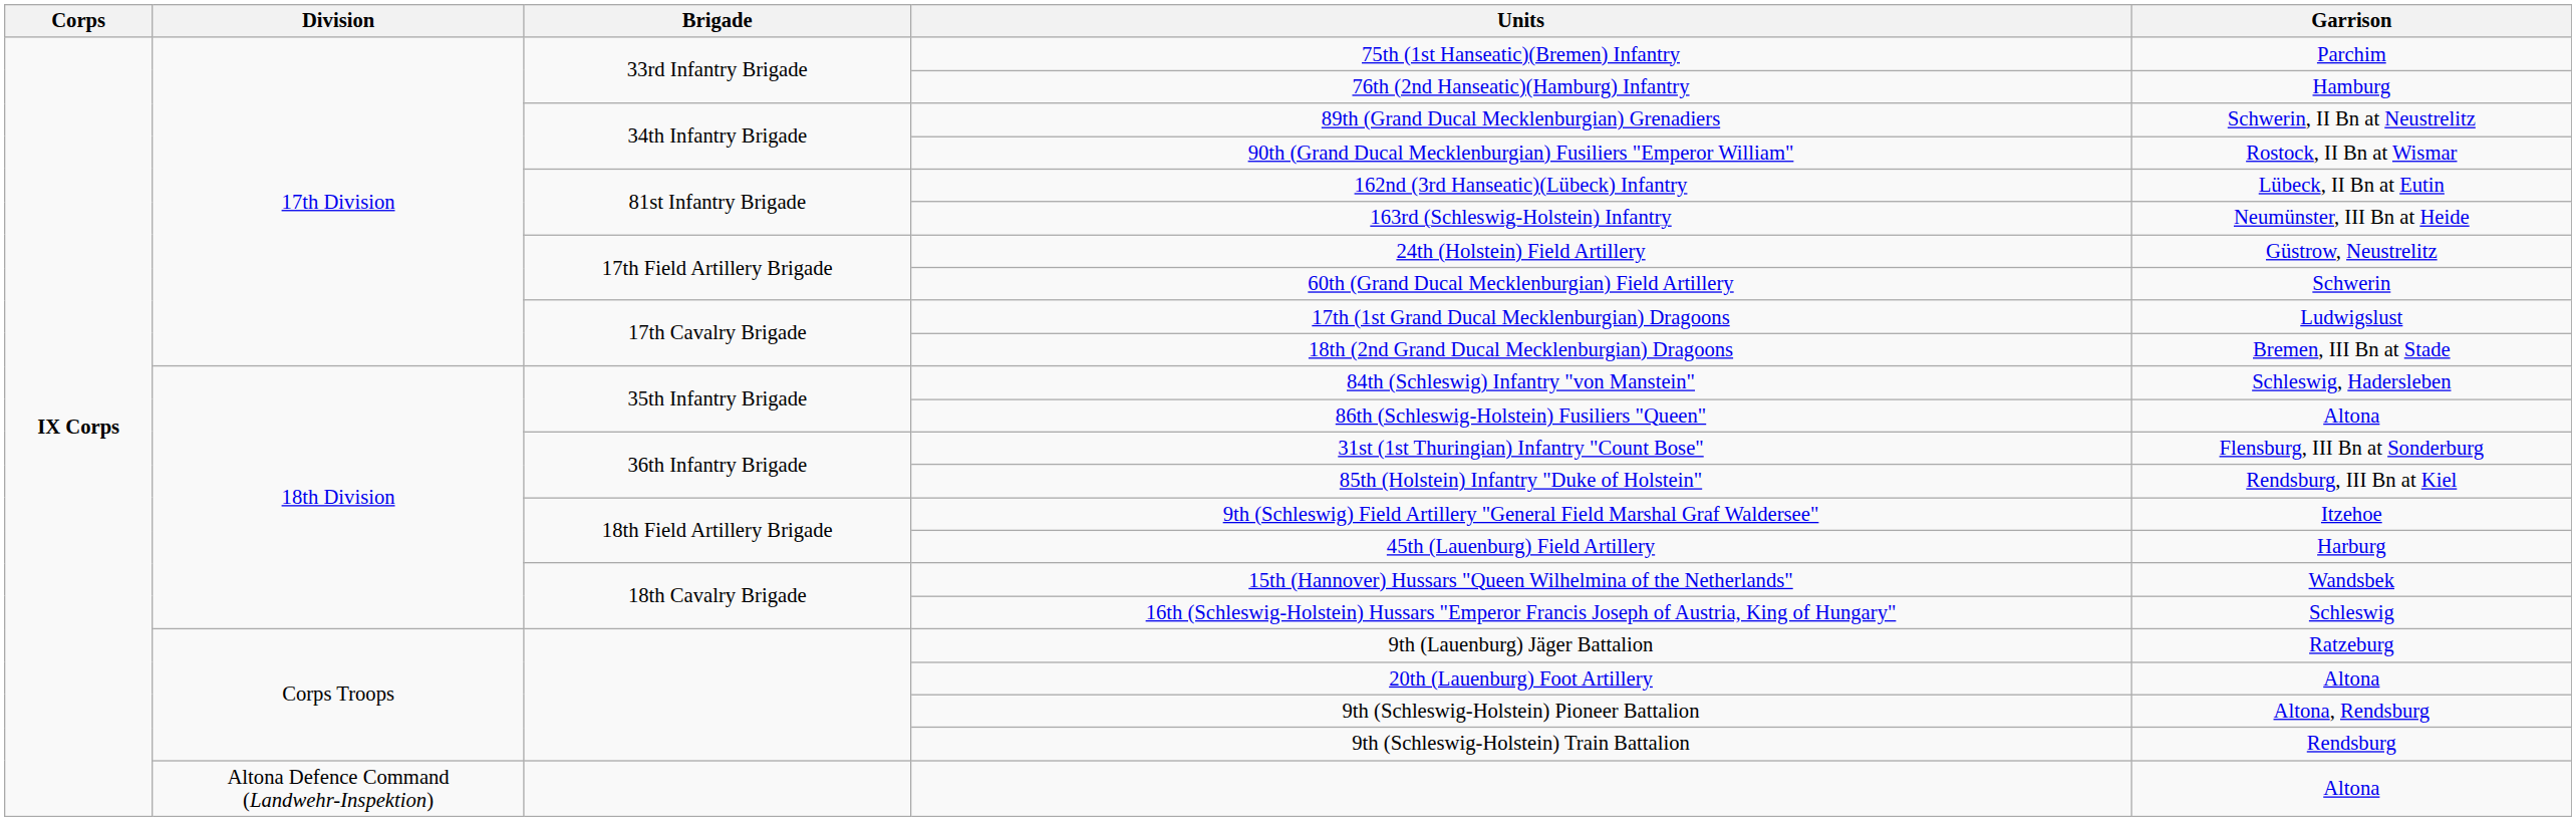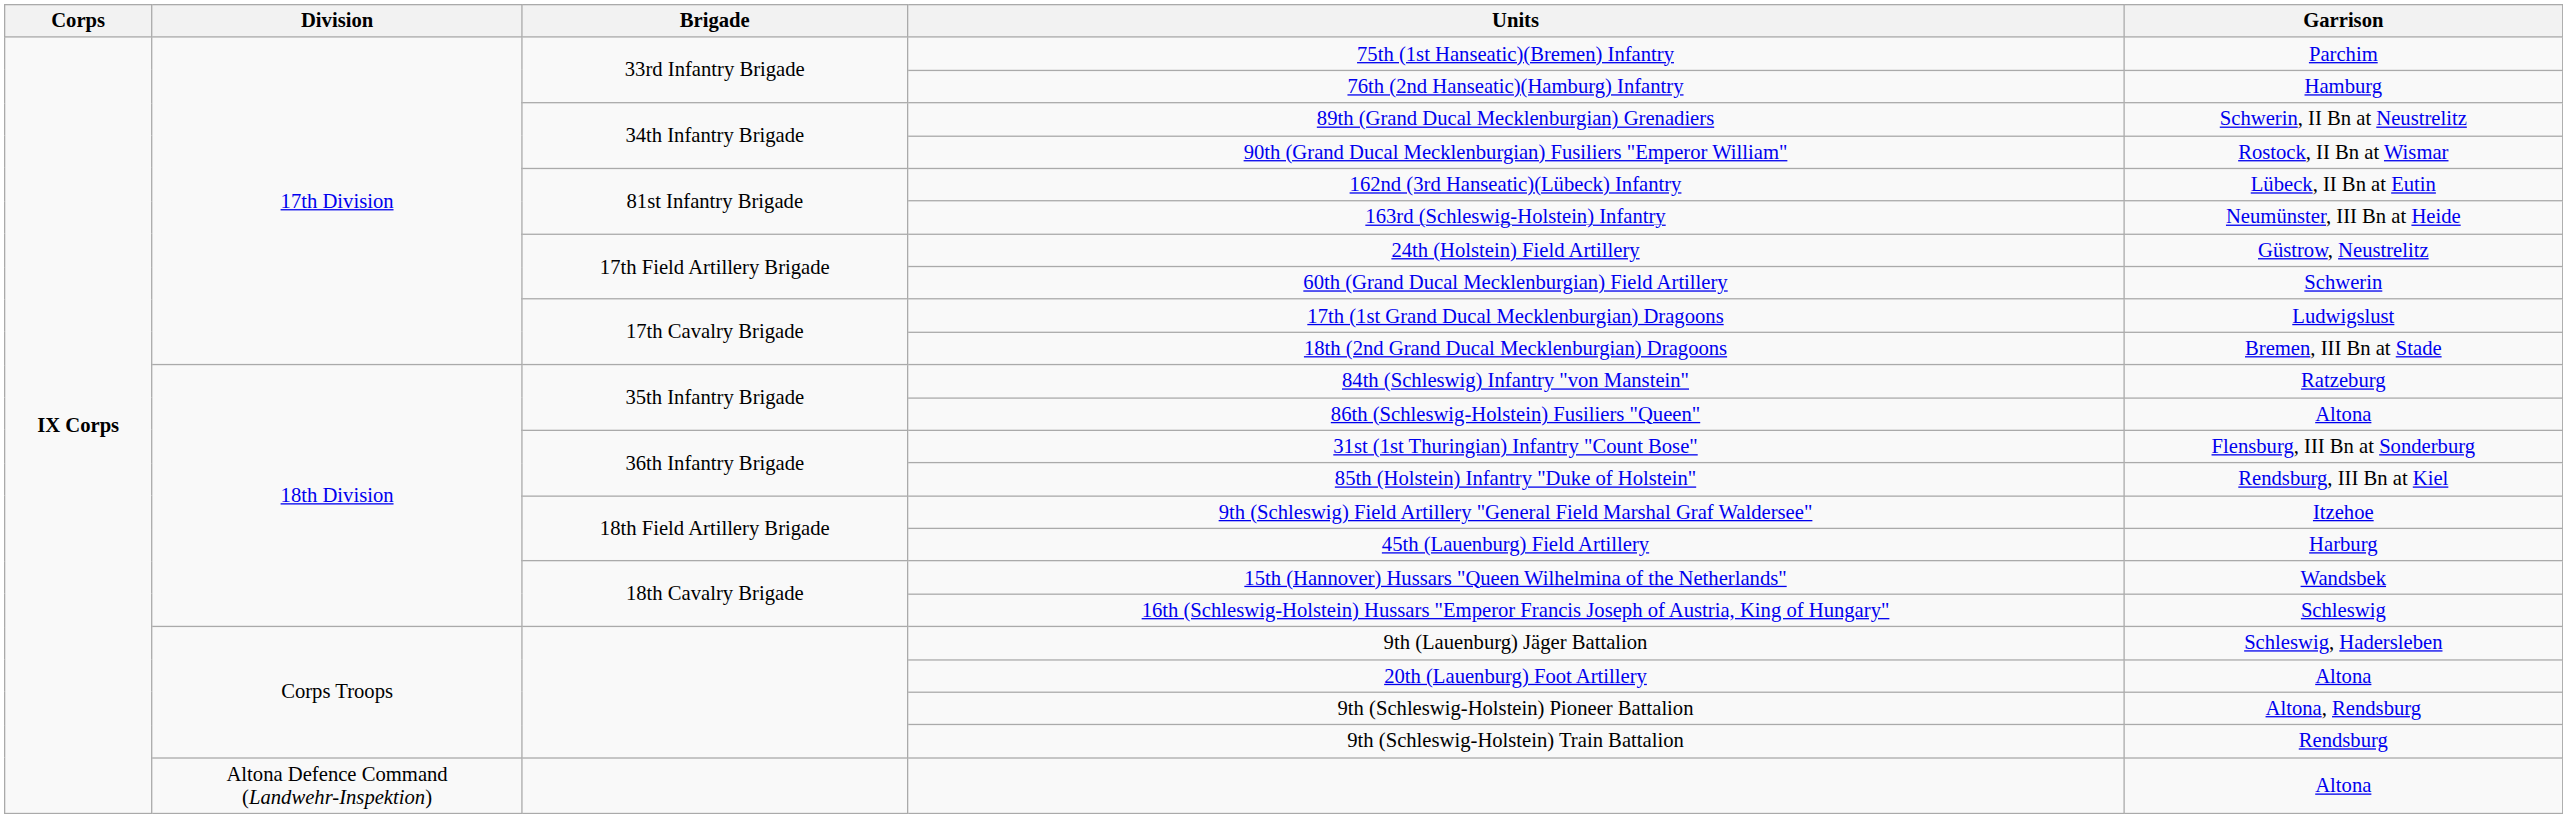84th (Schleswig) Infantry "von Manstein" | Garrison: Schleswig, Hadersleben -> Ratzeburg
9th (Lauenburg) Jäger Battalion | Garrison: Ratzeburg -> Schleswig, Hadersleben
